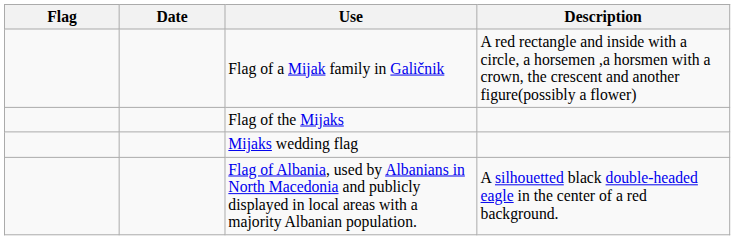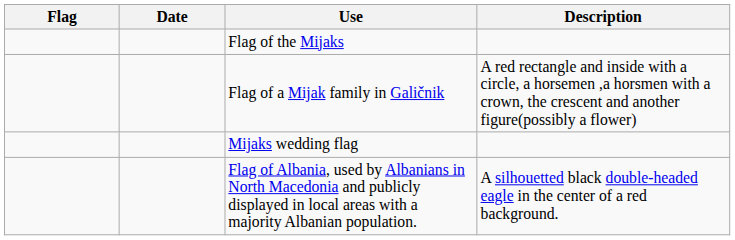rows swapped: Flag of the Mijaks <-> Flag of a Mijak family in Galičnik
